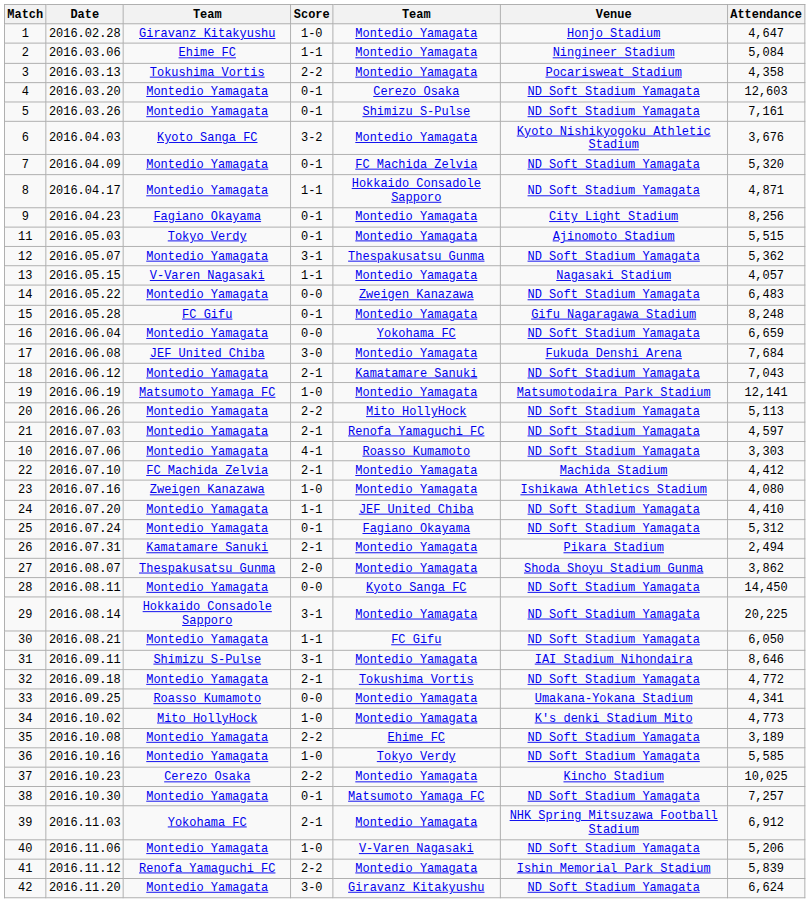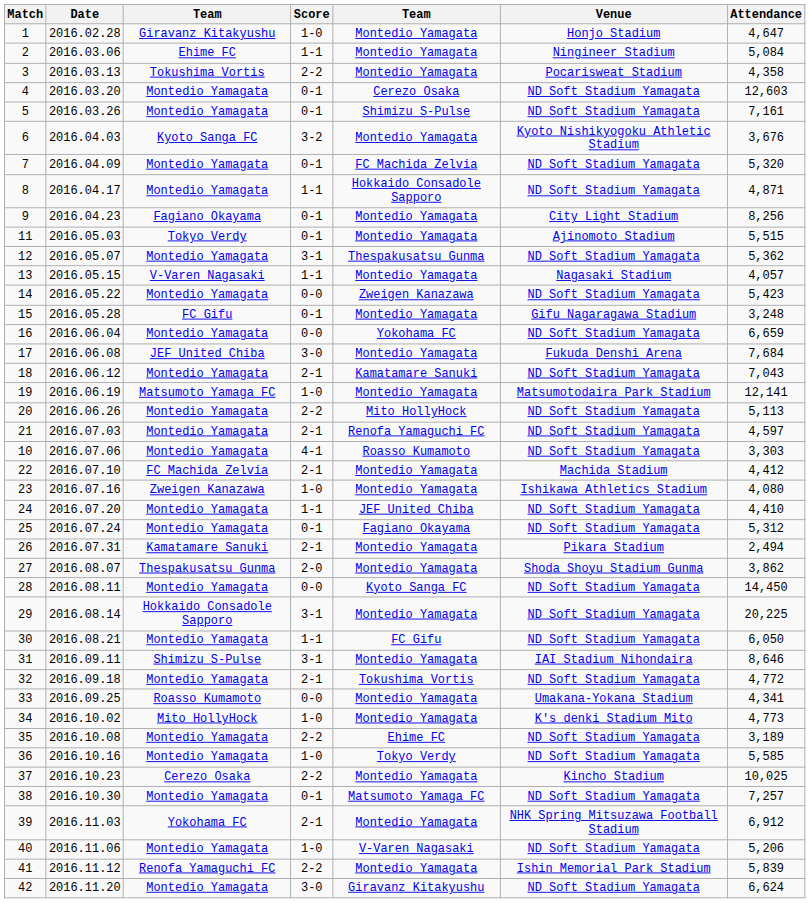14 | Attendance: 6,483 -> 5,423
15 | Attendance: 8,248 -> 3,248
